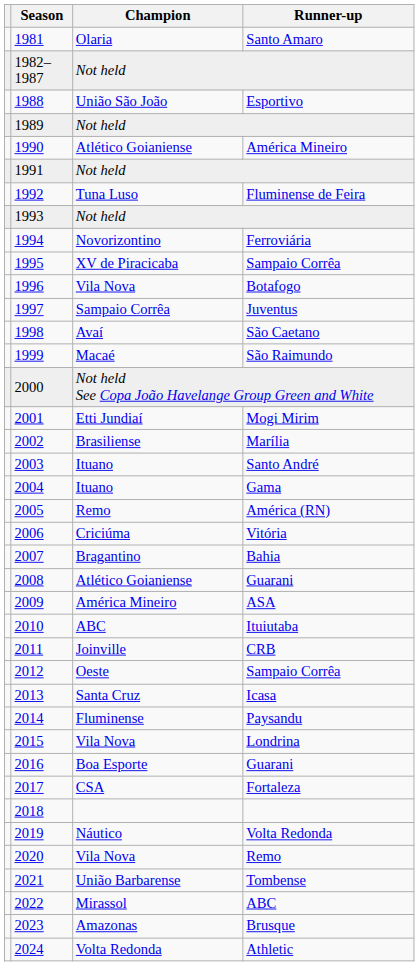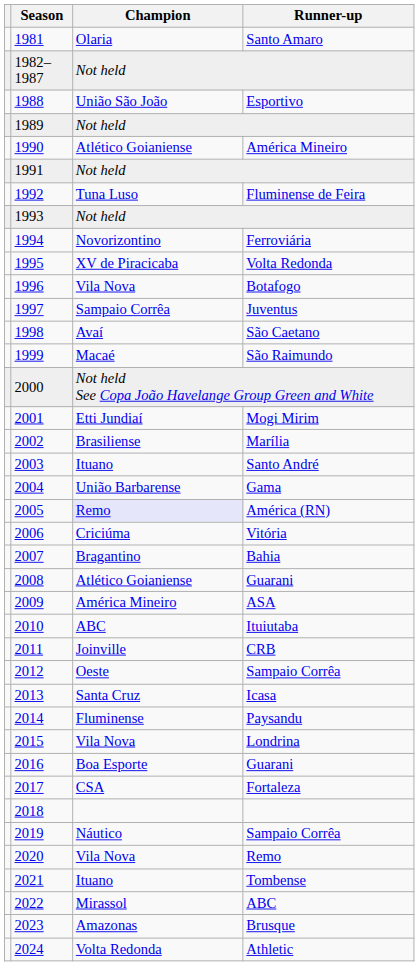1995 | Runner-up: Sampaio Corrêa -> Volta Redonda
2004 | Champion: Ituano -> União Barbarense
2005 | Champion: no background -> lavender background
2019 | Runner-up: Volta Redonda -> Sampaio Corrêa
2021 | Champion: União Barbarense -> Ituano
